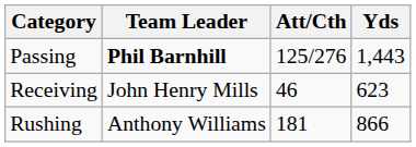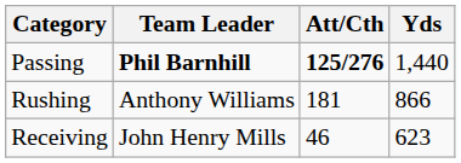Passing | Att/Cth: normal -> bold
Passing | Yds: 1,443 -> 1,440
rows swapped: Rushing <-> Receiving
